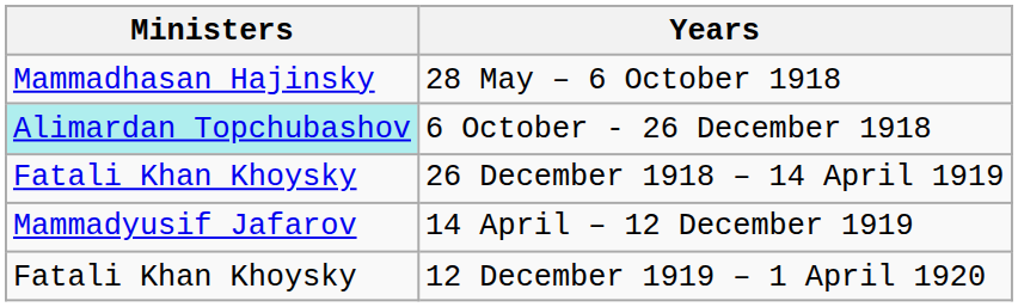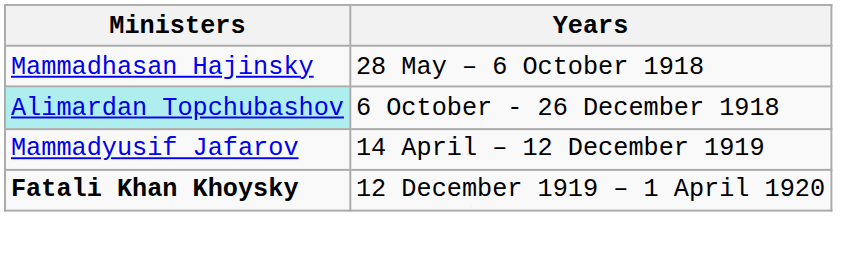- row: Fatali Khan Khoysky | 26 December 1918 – 14 April 1919
12 December 1919 – 1 April 1920 | Ministers: normal -> bold
